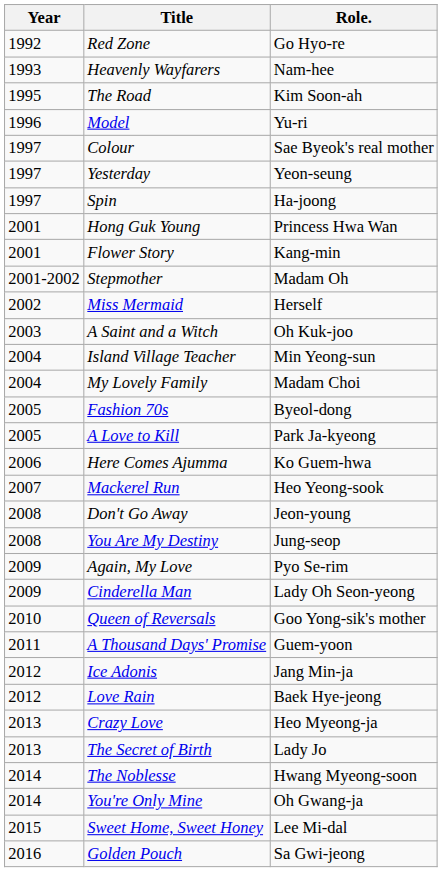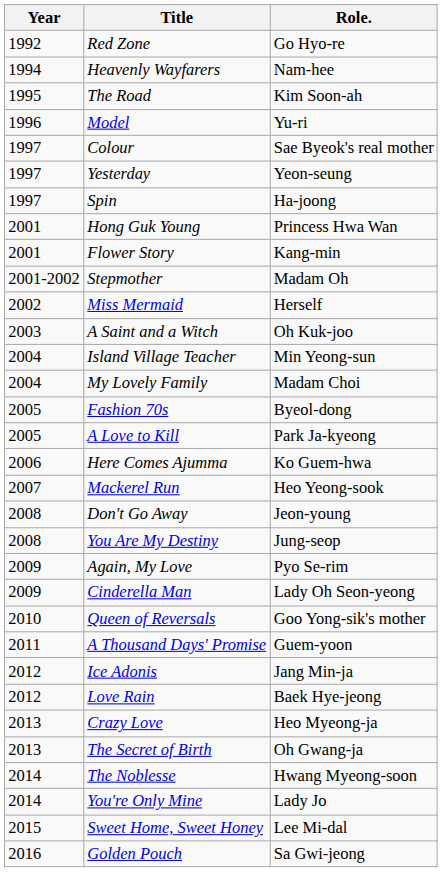Heavenly Wayfarers | Year: 1993 -> 1994
The Secret of Birth | Role.: Lady Jo -> Oh Gwang-ja
You're Only Mine | Role.: Oh Gwang-ja -> Lady Jo
